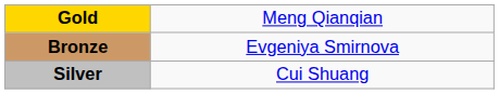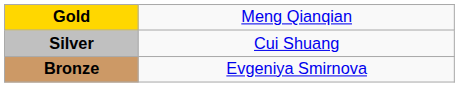rows swapped: Silver <-> Bronze
